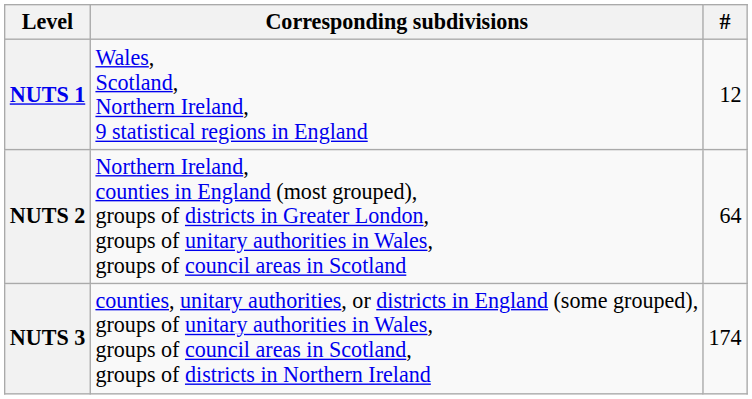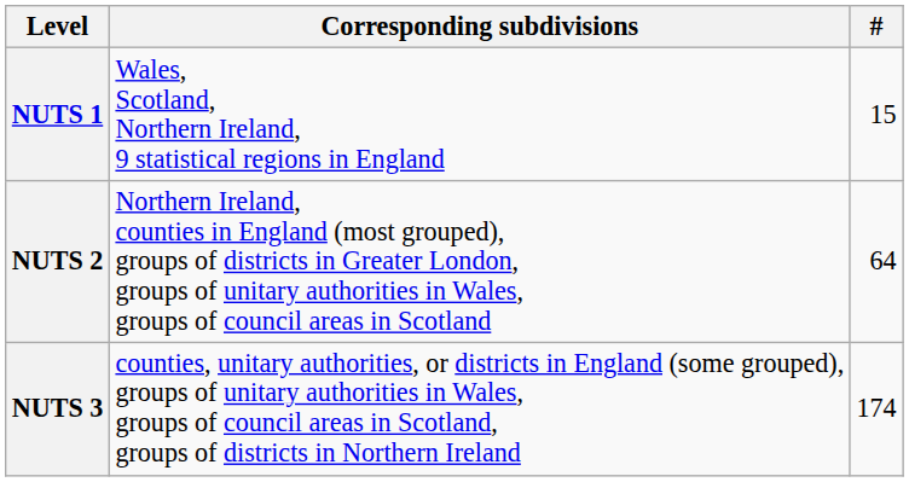NUTS 1 | #: 12 -> 15
